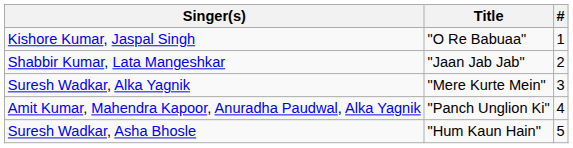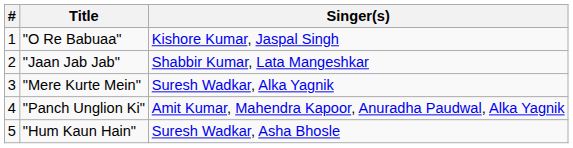columns swapped: # <-> Singer(s)
